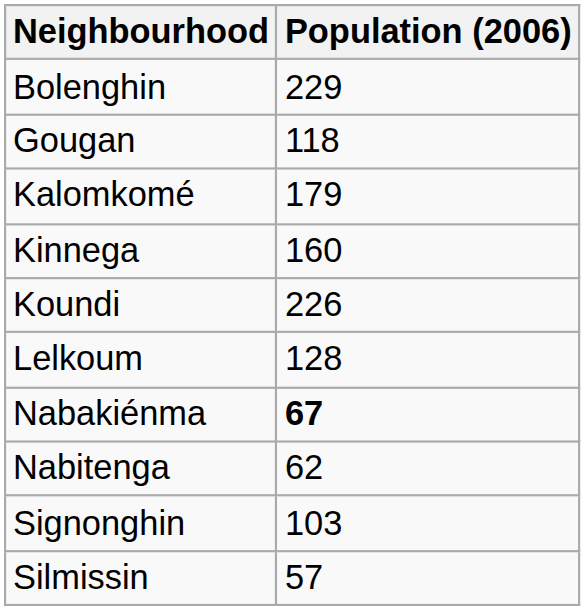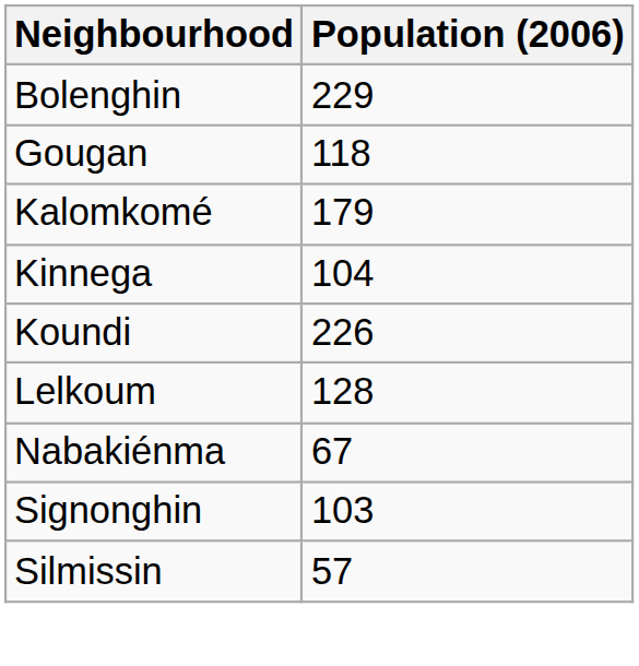Kinnega | Population (2006): 160 -> 104
Nabakiénma | Population (2006): bold -> normal
- row: Nabitenga | 62
